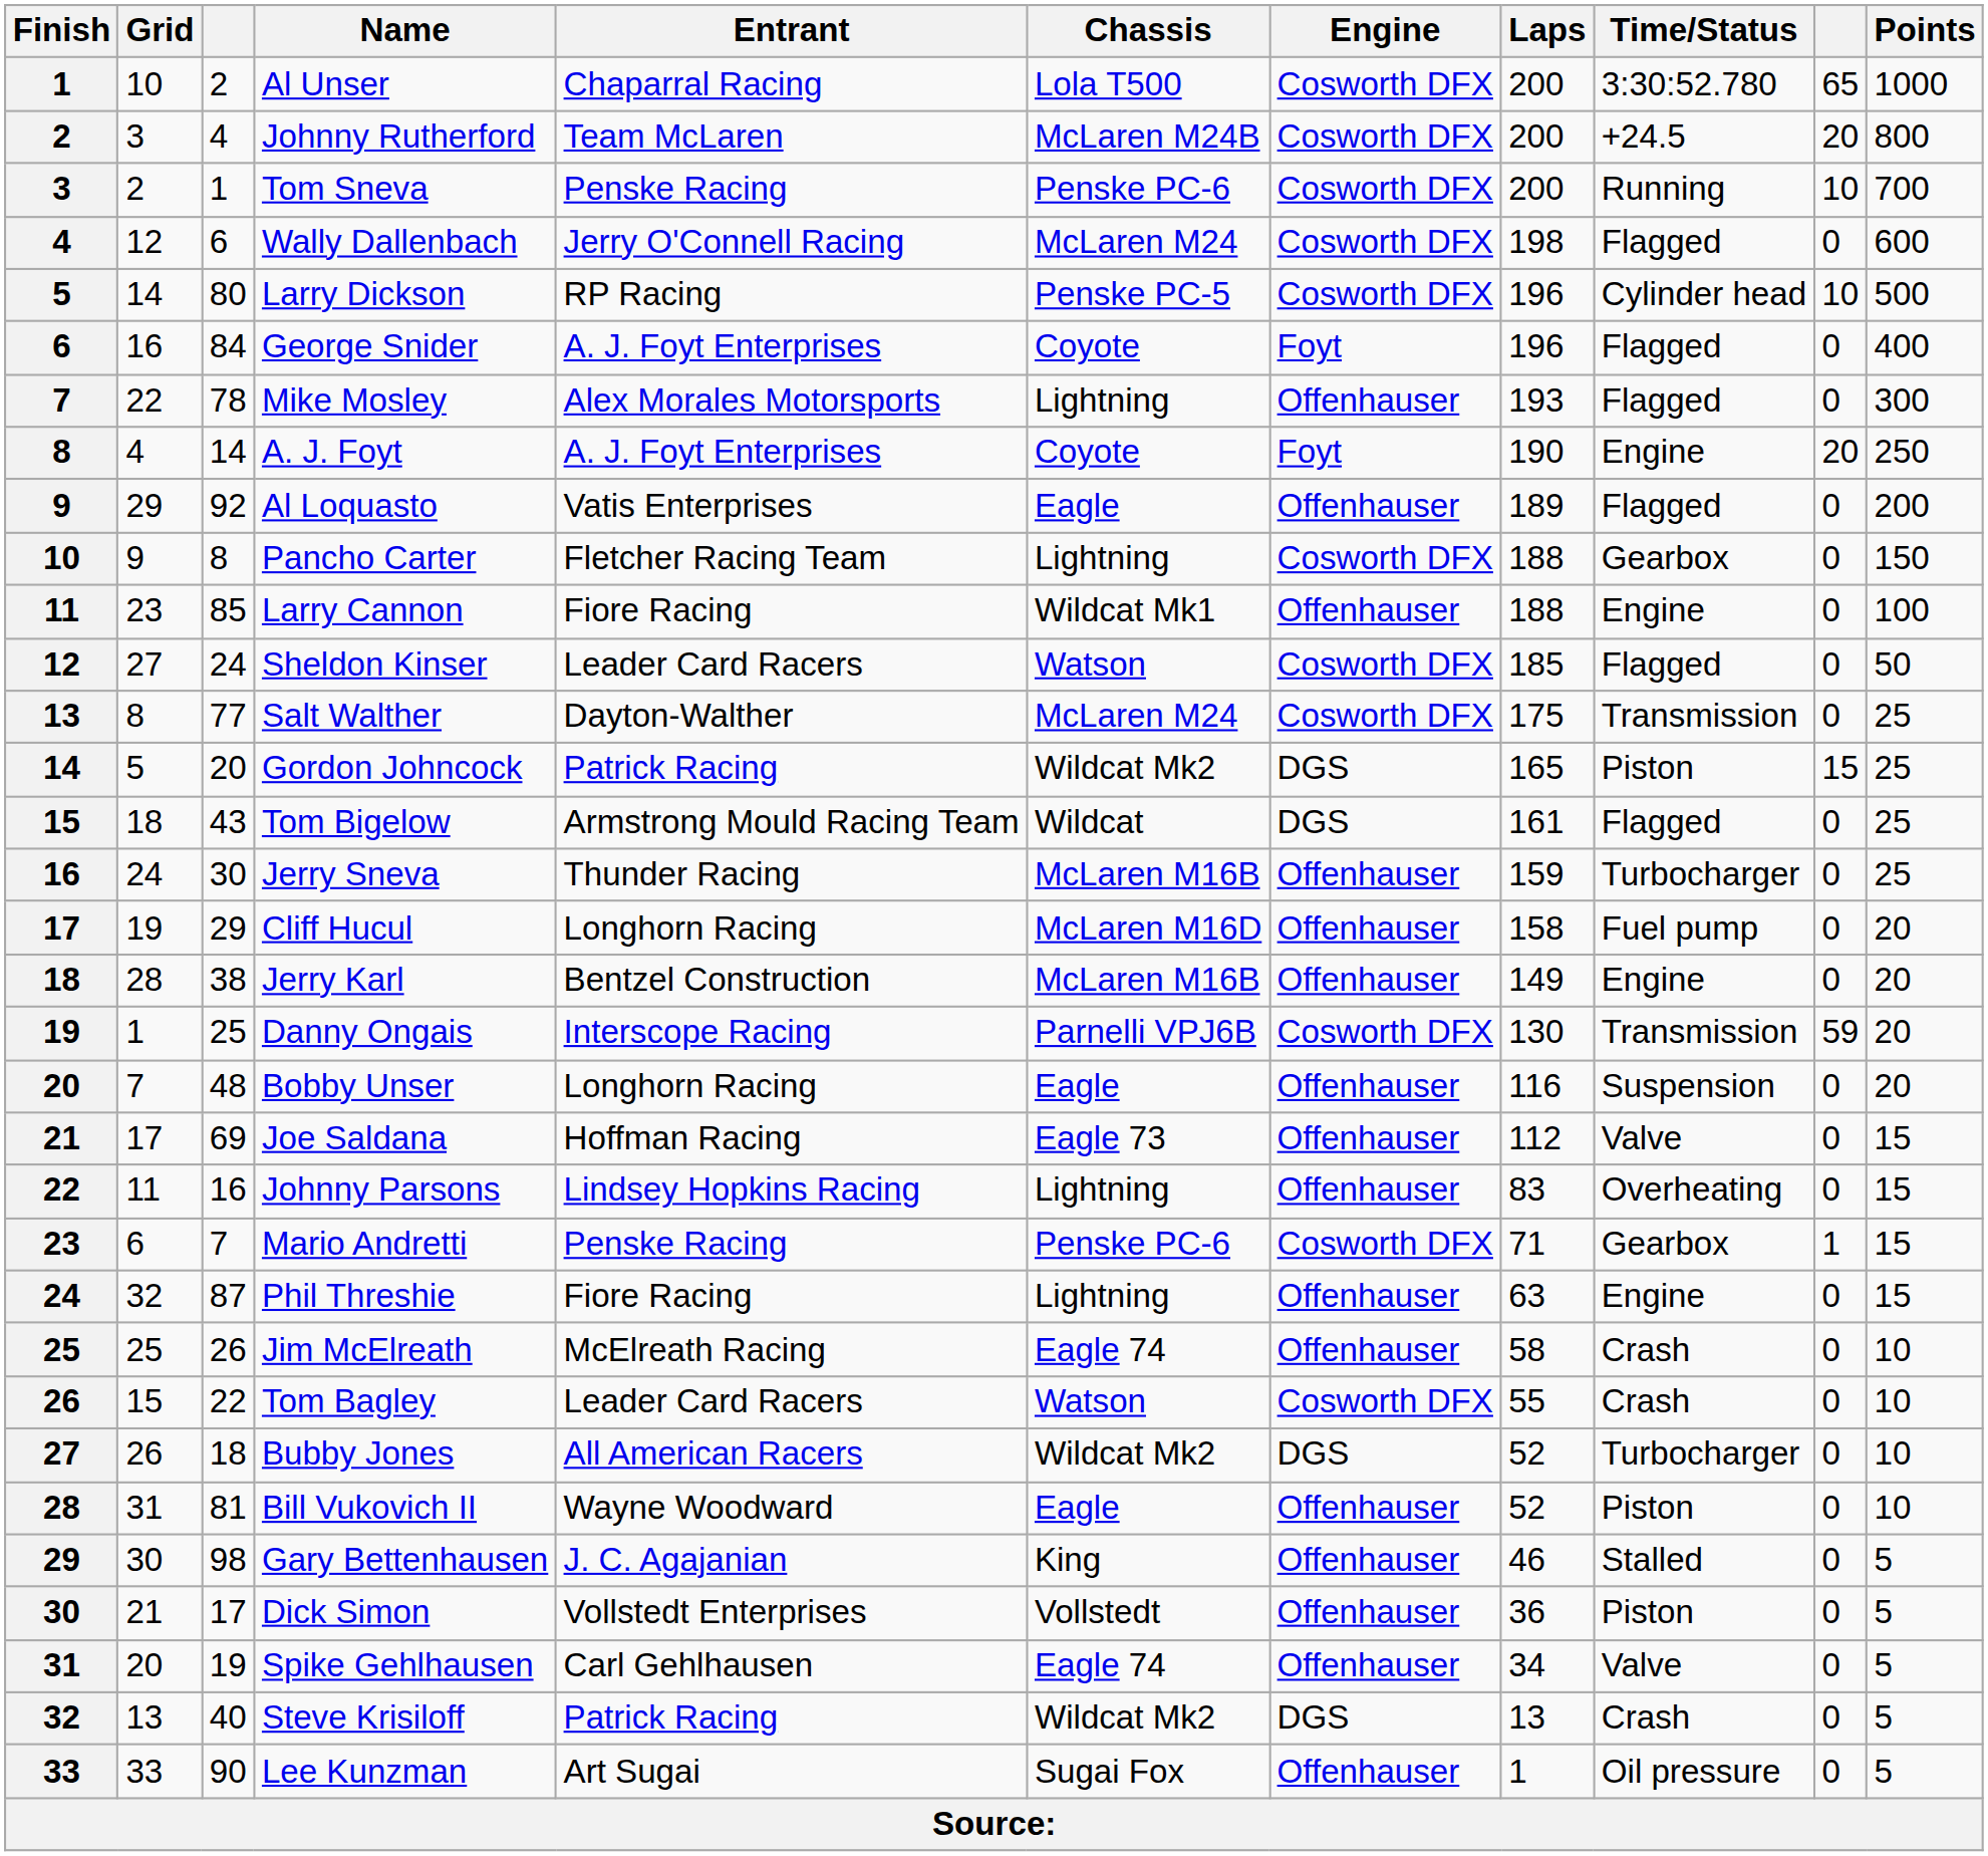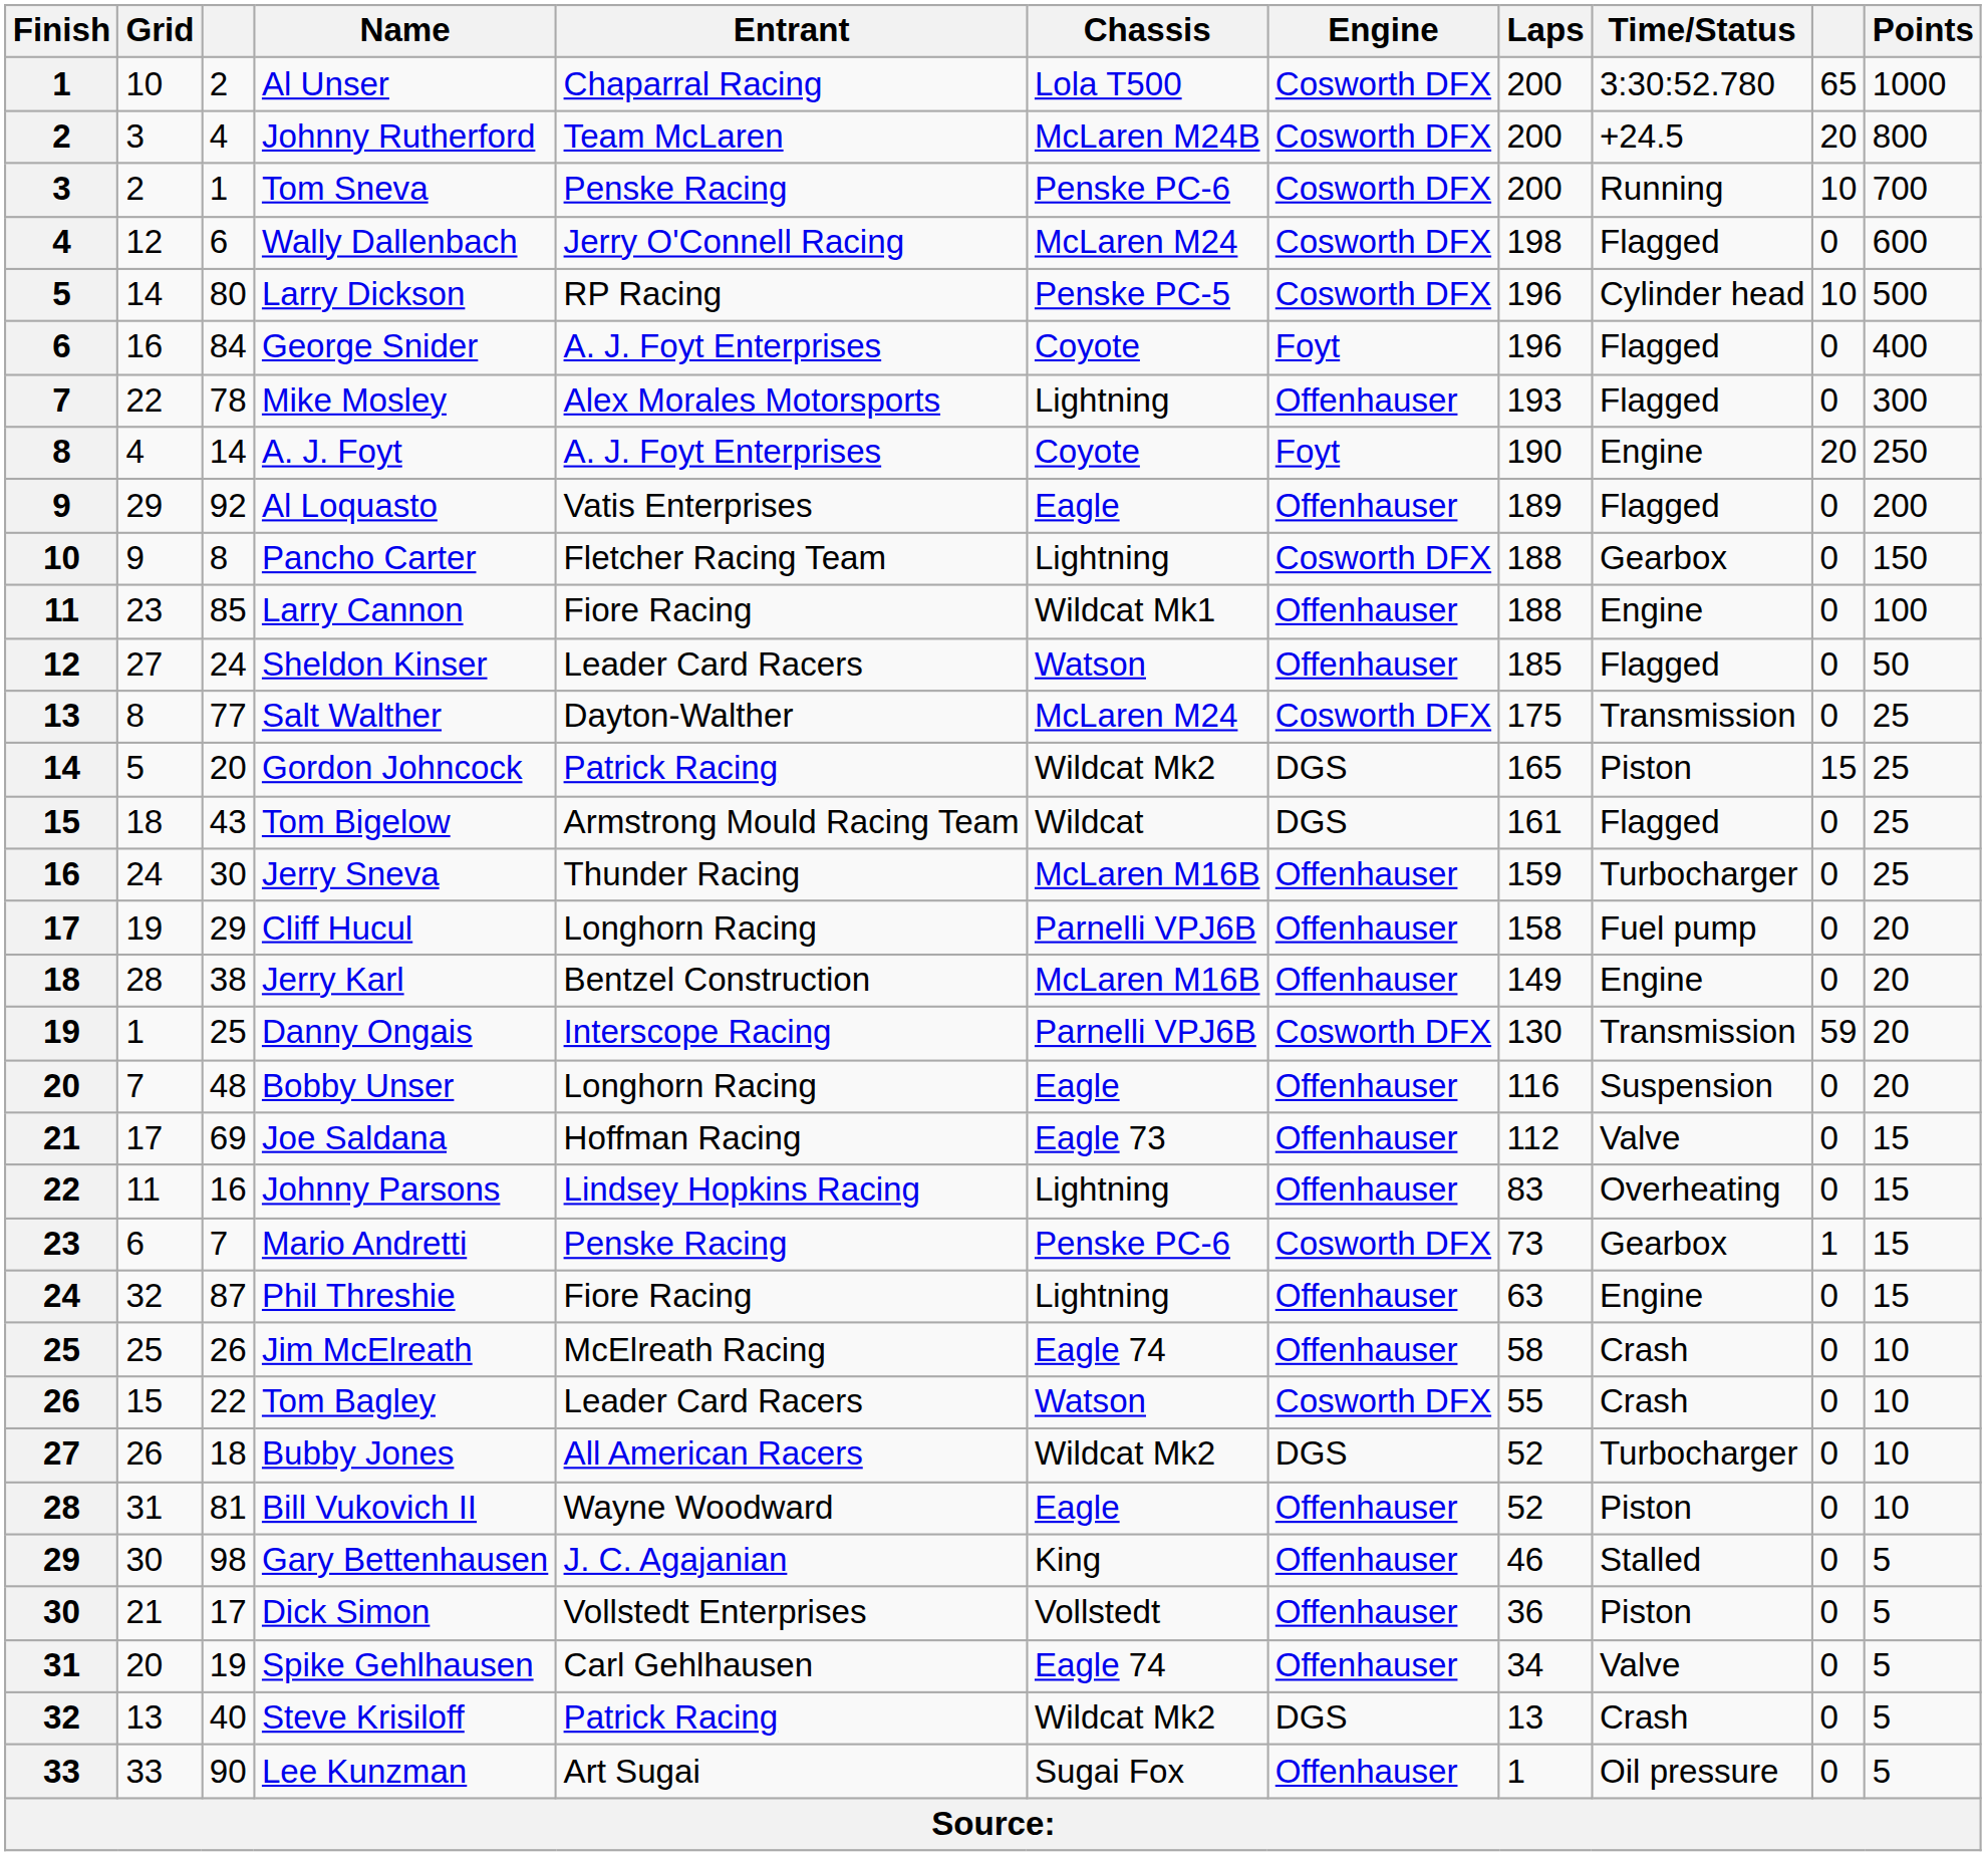Sheldon Kinser | Engine: Cosworth DFX -> Offenhauser
Cliff Hucul | Chassis: McLaren M16D -> Parnelli VPJ6B
Mario Andretti | Laps: 71 -> 73
